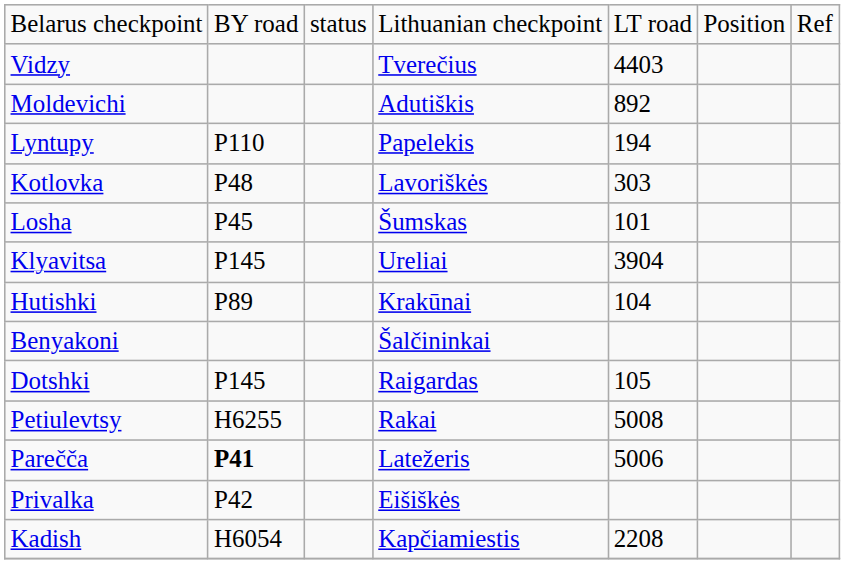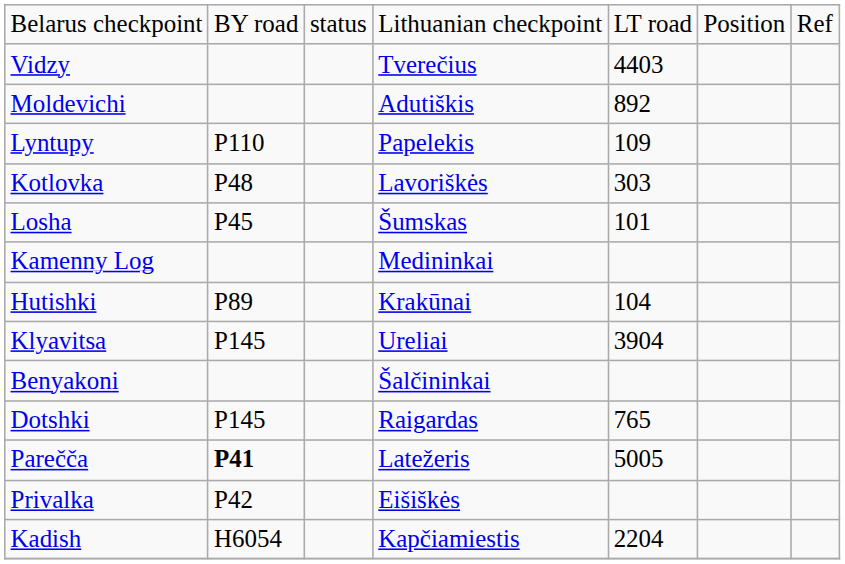Lyntupy | column 5: 194 -> 109
+ row: Kamenny Log | Medininkai
rows swapped: Klyavitsa <-> Hutishki
Dotshki | column 5: 105 -> 765
- row: Petiulevtsy | H6255 | Rakai | 5008
Parečča | column 5: 5006 -> 5005
Kadish | column 5: 2208 -> 2204
